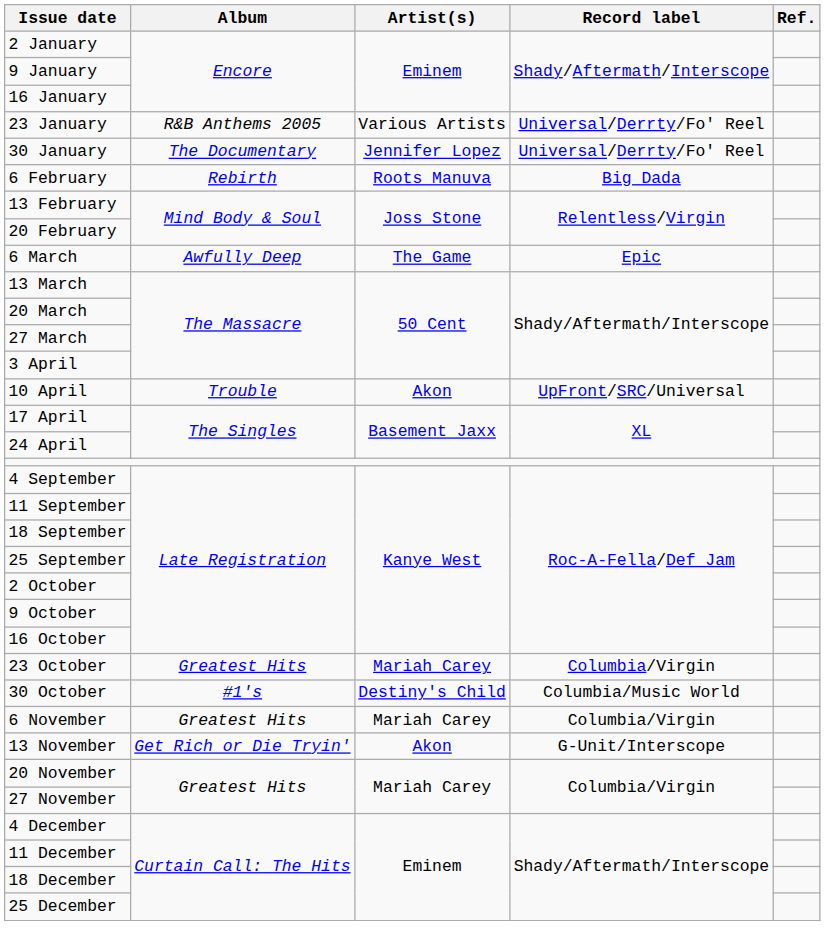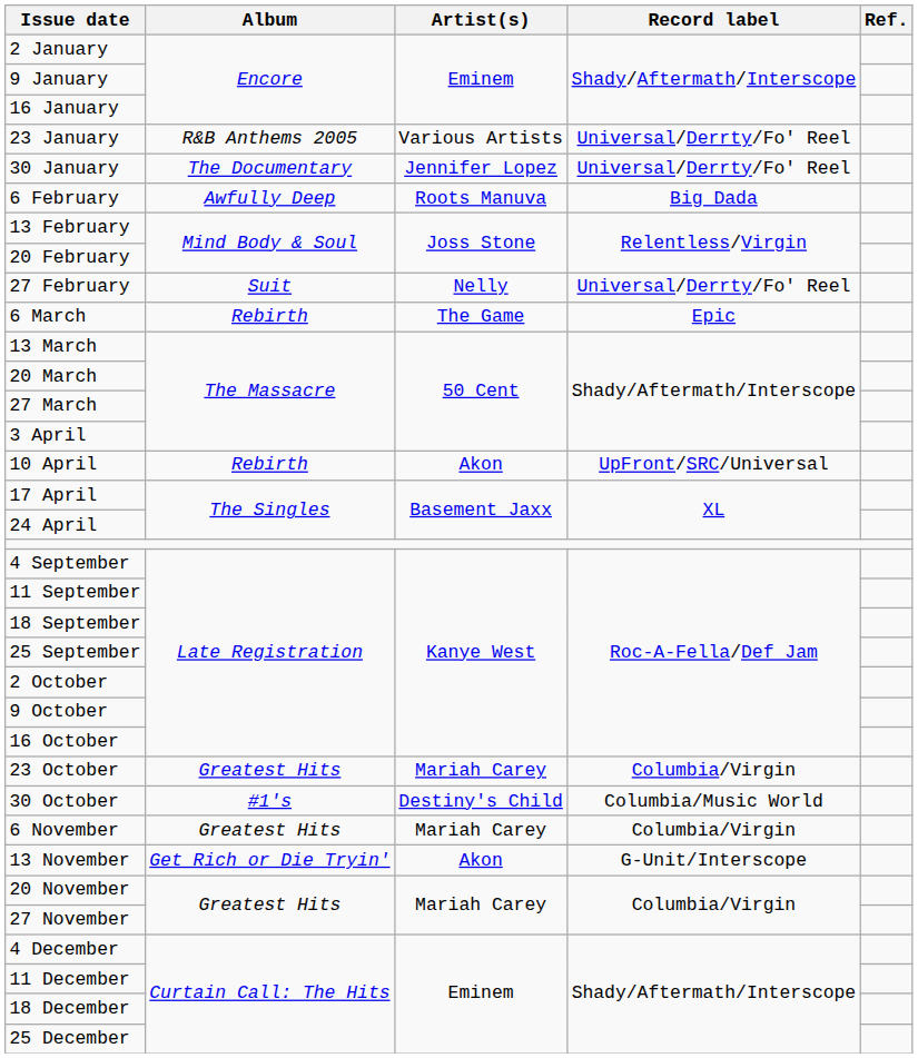6 February | Album: Rebirth -> Awfully Deep
+ row: 27 February | Suit | Nelly | Universal/Derrty/Fo' Reel
6 March | Album: Awfully Deep -> Rebirth
10 April | Album: Trouble -> Rebirth
